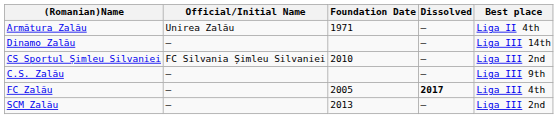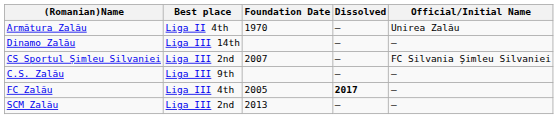columns swapped: Official/Initial Name <-> Best place
Armătura Zalău | Foundation Date: 1971 -> 1970
CS Sportul Șimleu Silvaniei | Foundation Date: 2010 -> 2007
